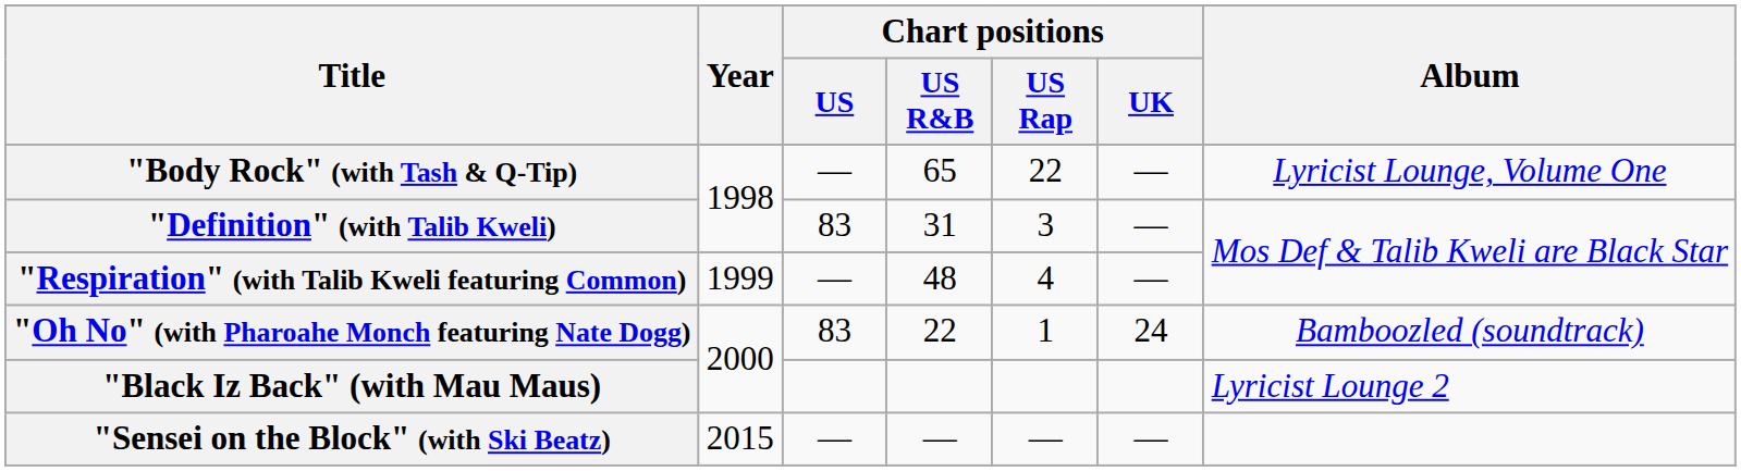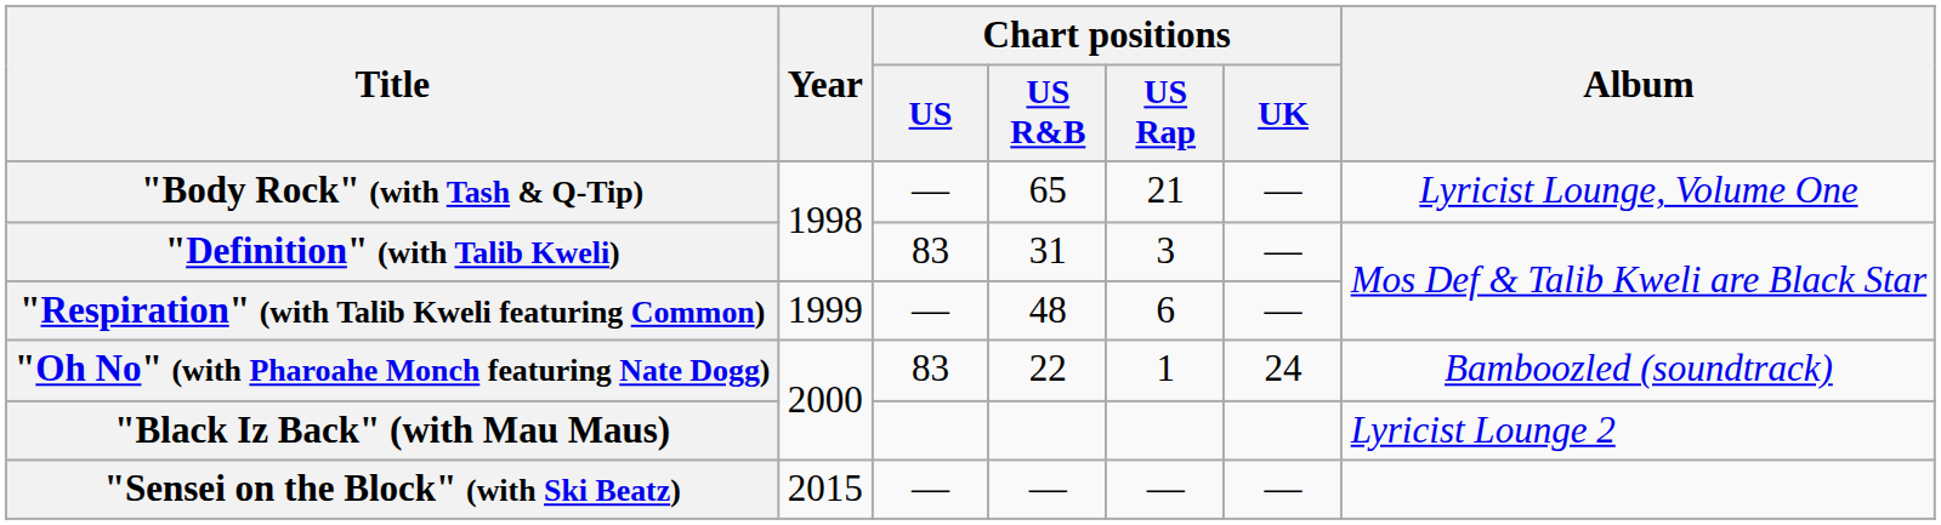"Body Rock" (with Tash & Q-Tip) | Chart positions / US Rap: 22 -> 21
"Respiration" (with Talib Kweli featuring Common) | Chart positions / US Rap: 4 -> 6
